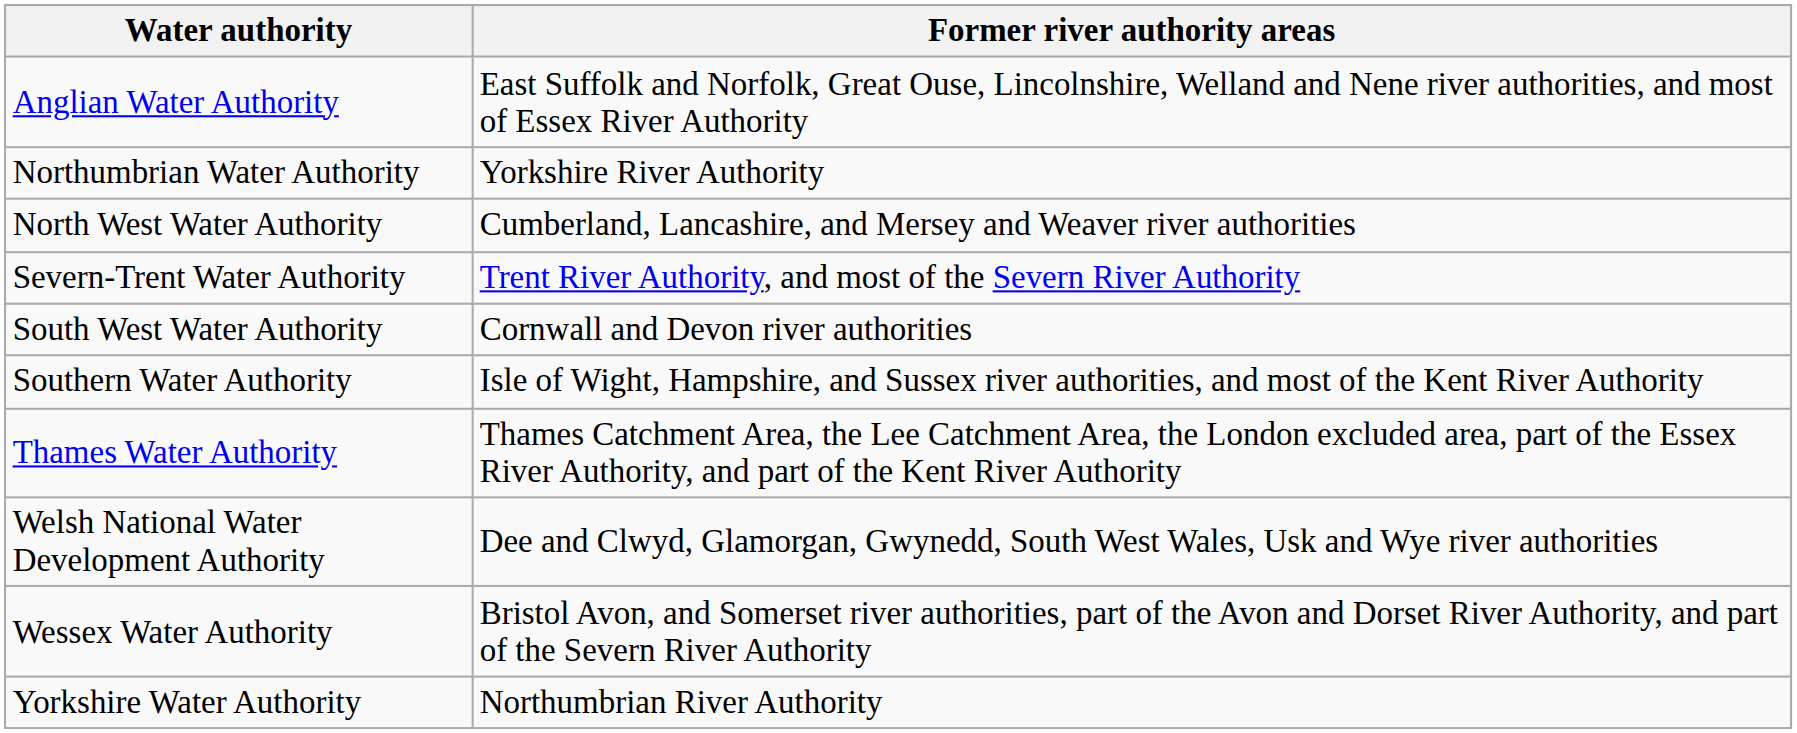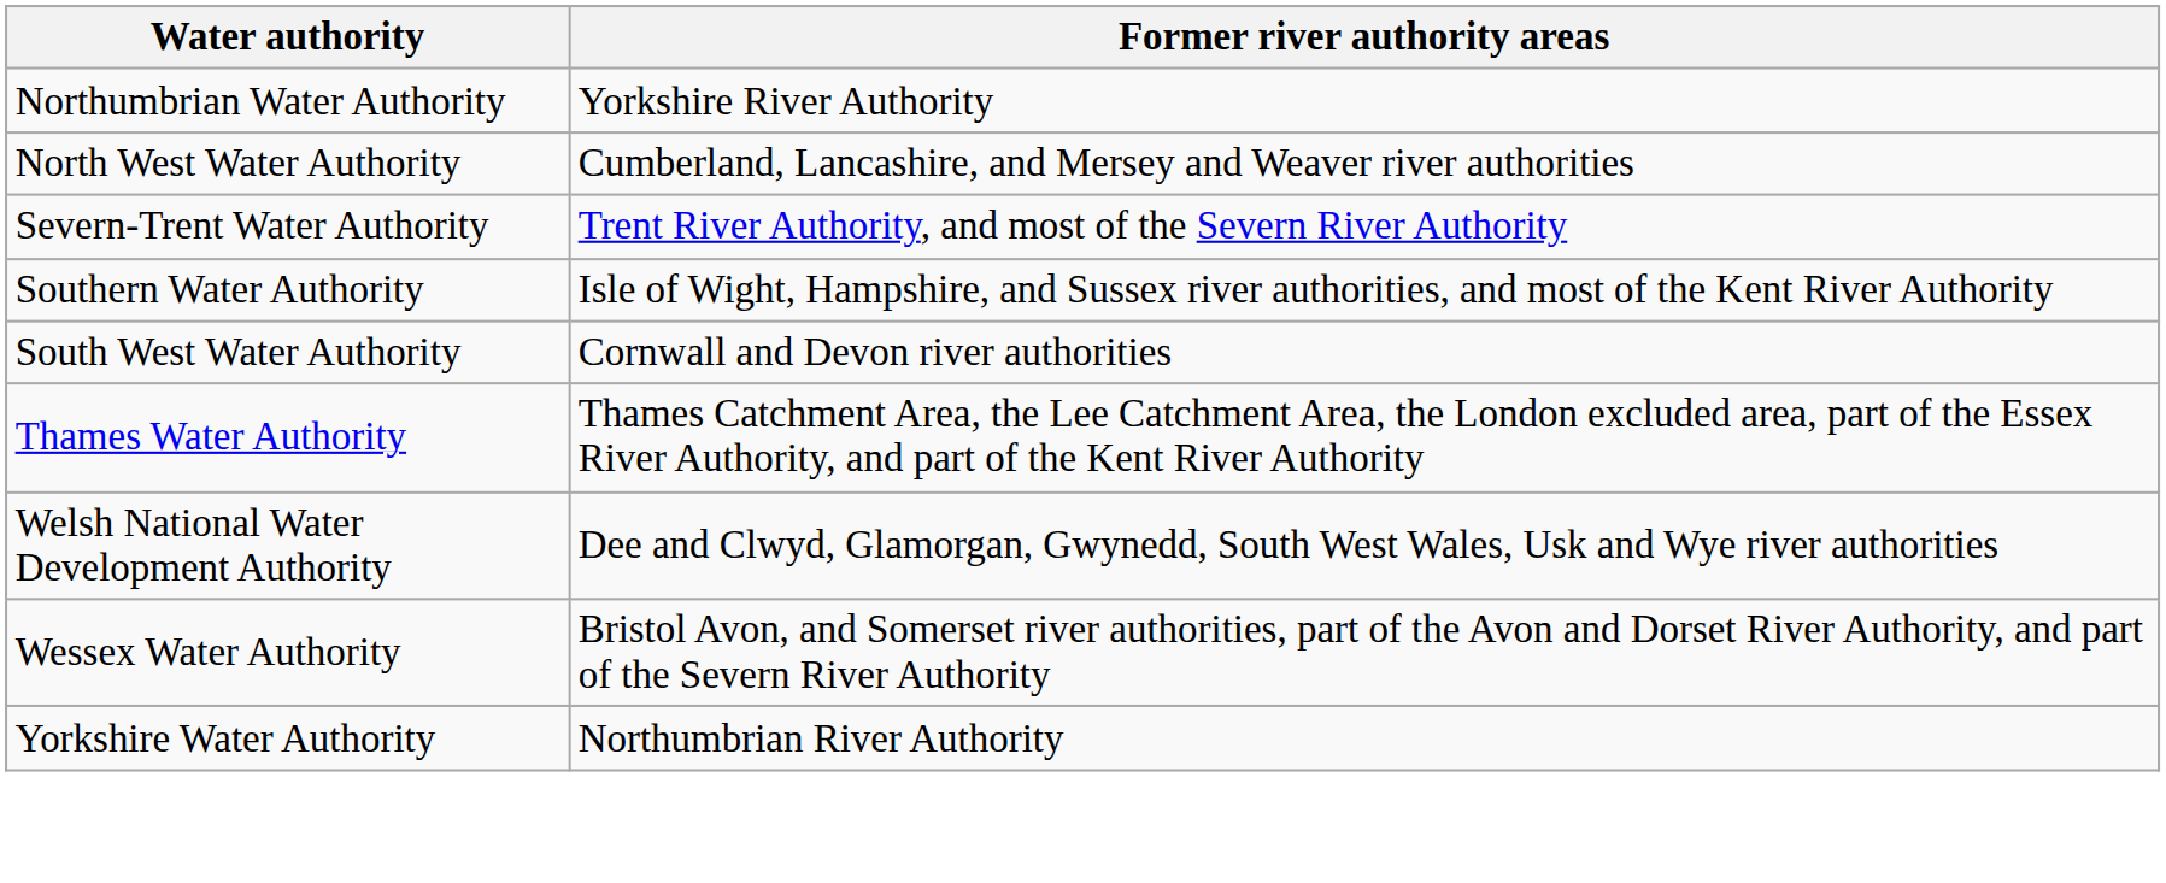- row: Anglian Water Authority | East Suffolk and Norfolk, Great Ouse, Lincolnshire, Welland and Nene river authorities, and most of Essex River Authority
rows swapped: Southern Water Authority <-> South West Water Authority
